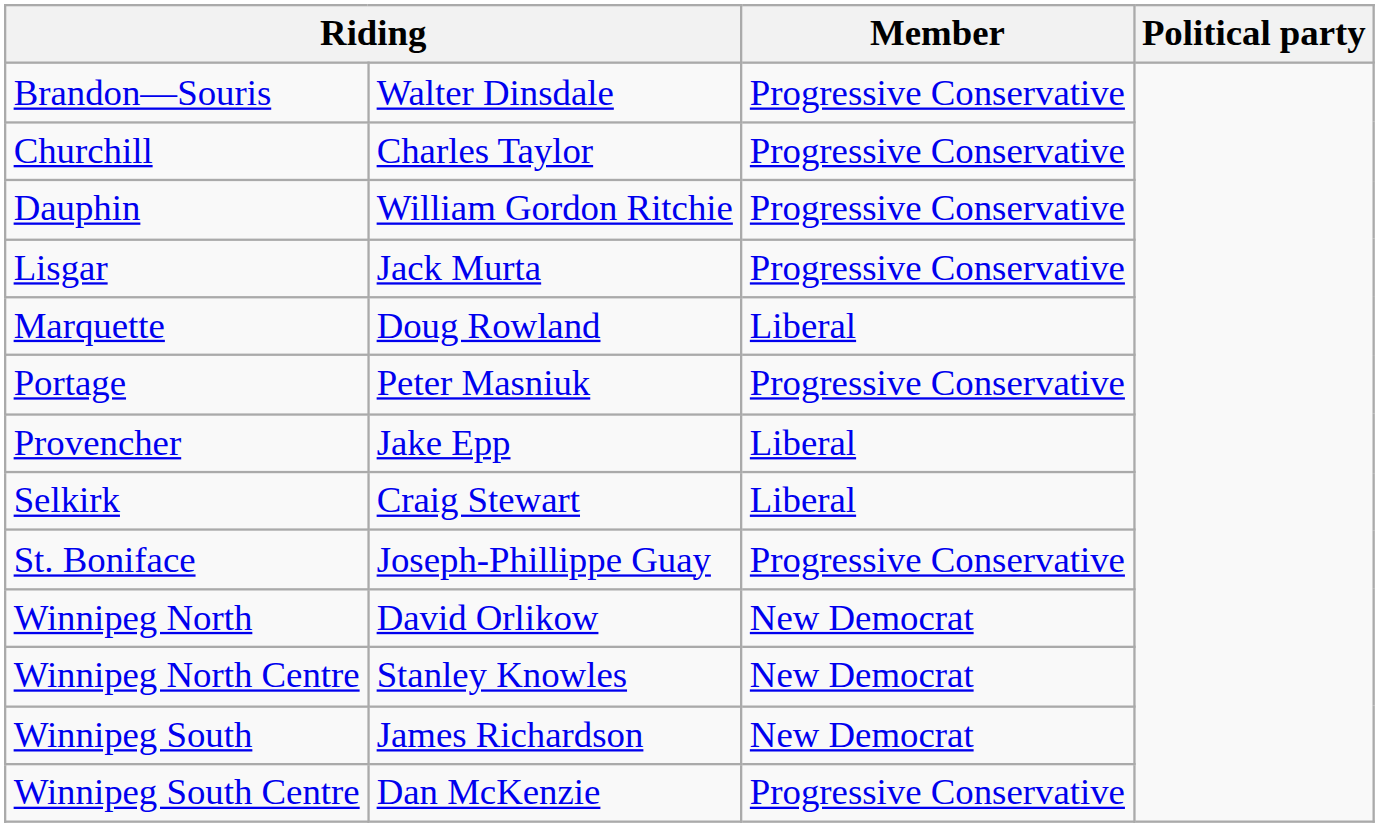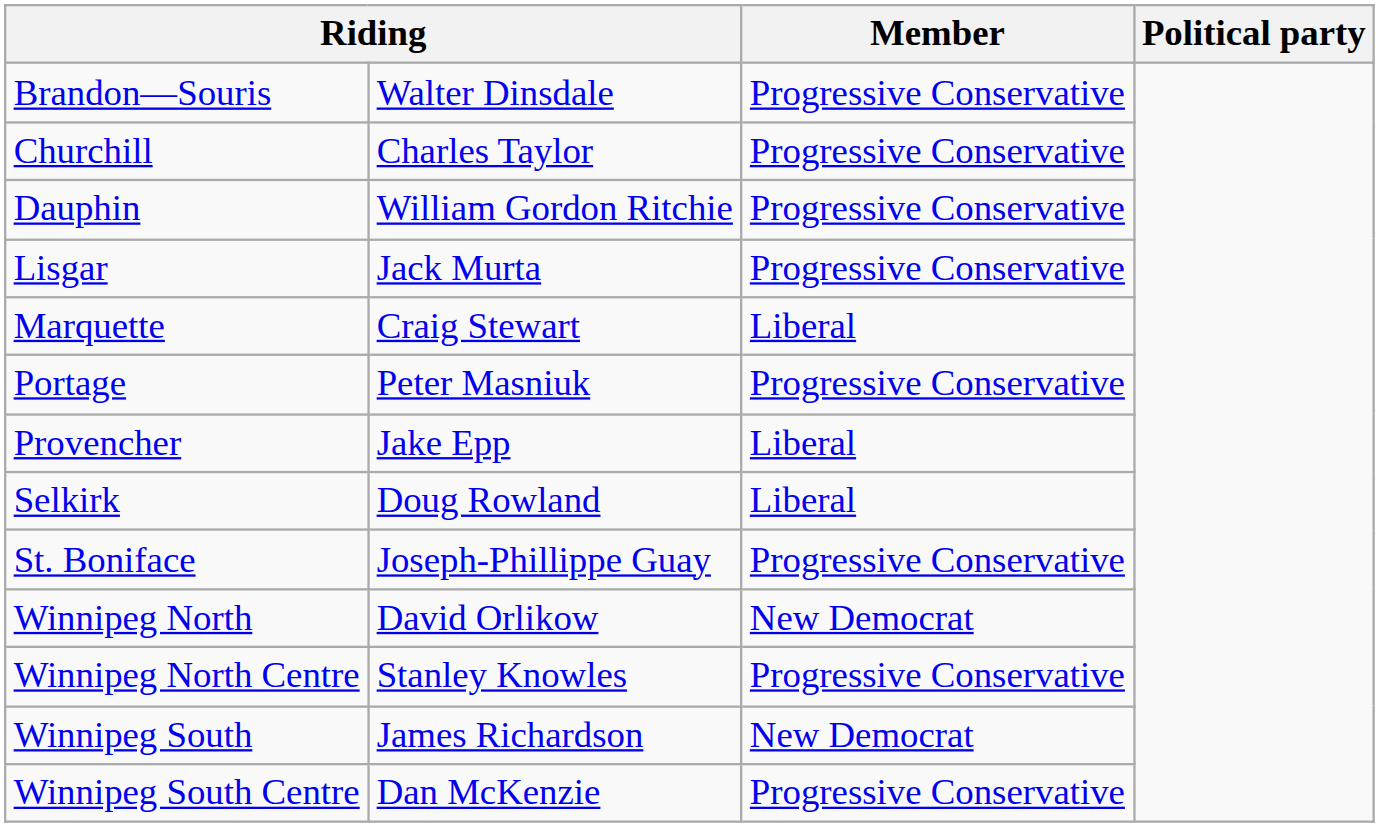Marquette | column 2: Doug Rowland -> Craig Stewart
Selkirk | column 2: Craig Stewart -> Doug Rowland
Winnipeg North Centre | Member: New Democrat -> Progressive Conservative
